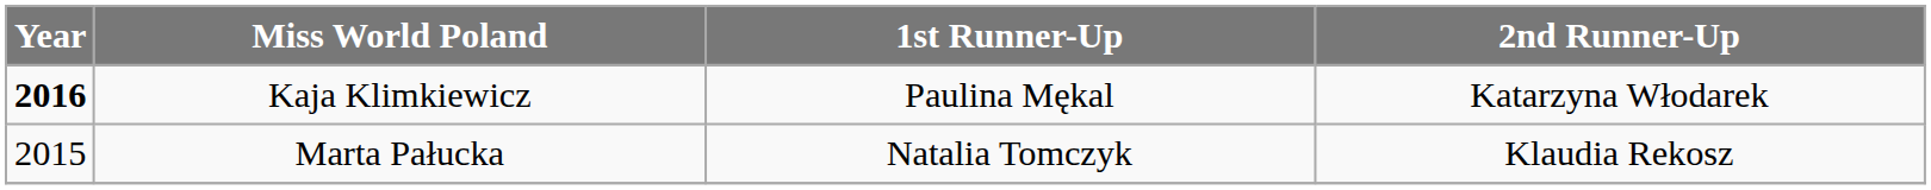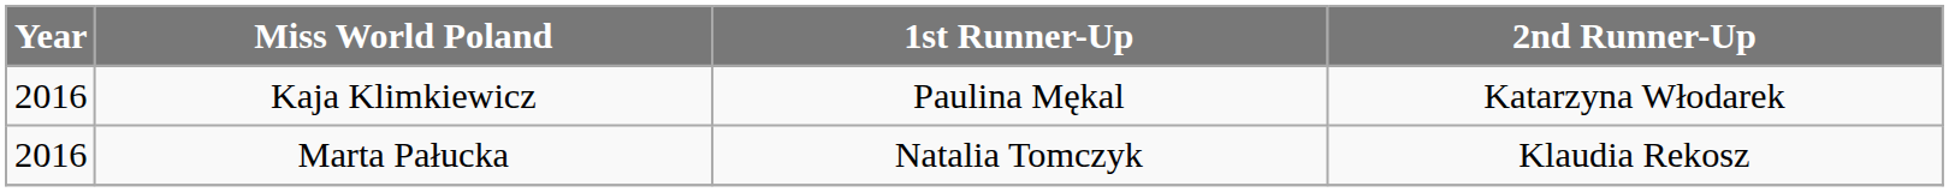Kaja Klimkiewicz | Year: bold -> normal
Marta Pałucka | Year: 2015 -> 2016
